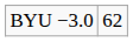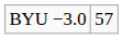BYU −3.0 | column 2: 62 -> 57
